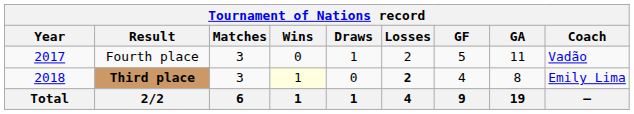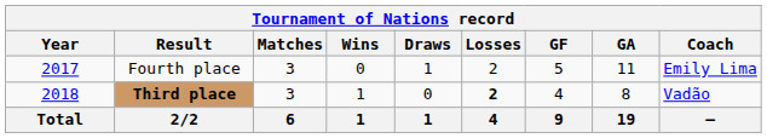Fourth place | Coach: Vadão -> Emily Lima
Third place | Wins: lightyellow background -> no background
Third place | Coach: Emily Lima -> Vadão
